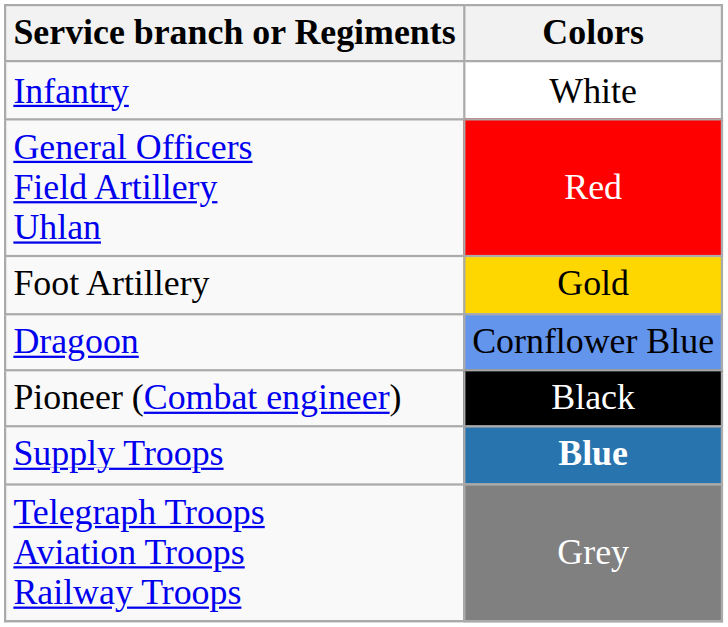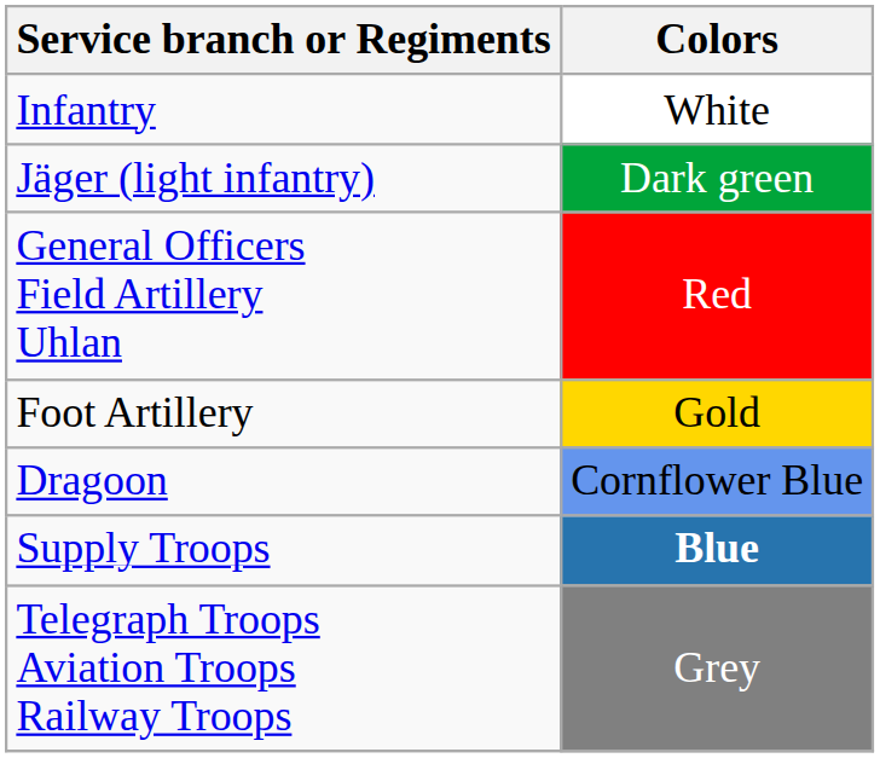+ row: Jäger (light infantry) | Dark green
- row: Pioneer (Combat engineer) | Black
